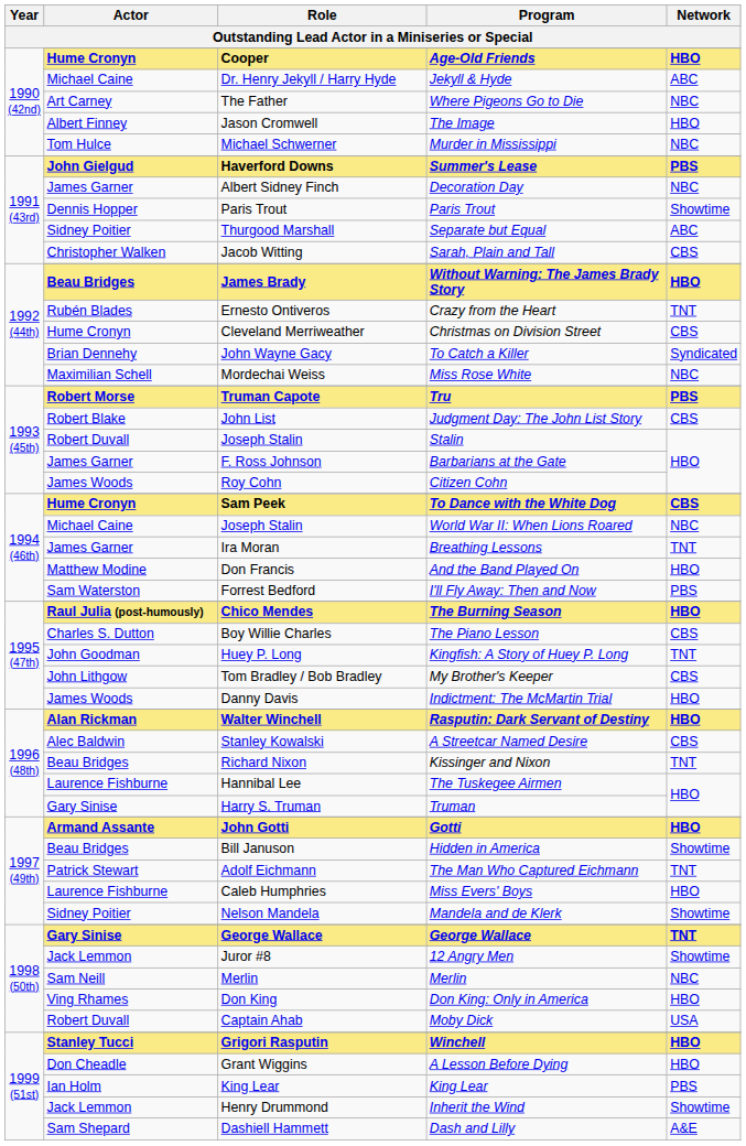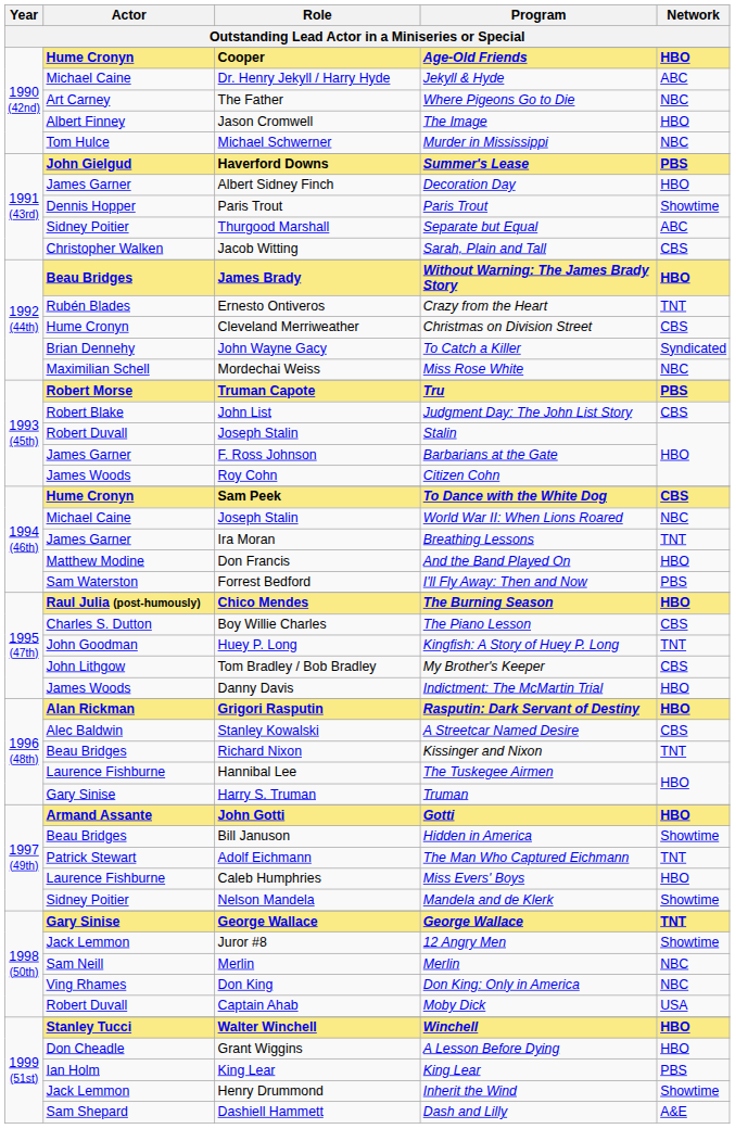Decoration Day | Network: NBC -> HBO
Rasputin: Dark Servant of Destiny | Role: Walter Winchell -> Grigori Rasputin
Don King: Only in America | Network: HBO -> NBC
Winchell | Role: Grigori Rasputin -> Walter Winchell
